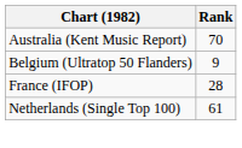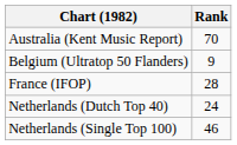+ row: Netherlands (Dutch Top 40) | 24
Netherlands (Single Top 100) | Rank: 61 -> 46
